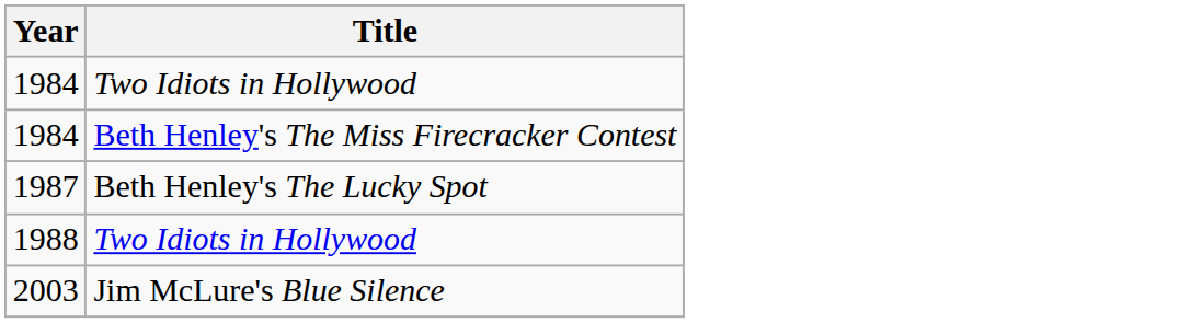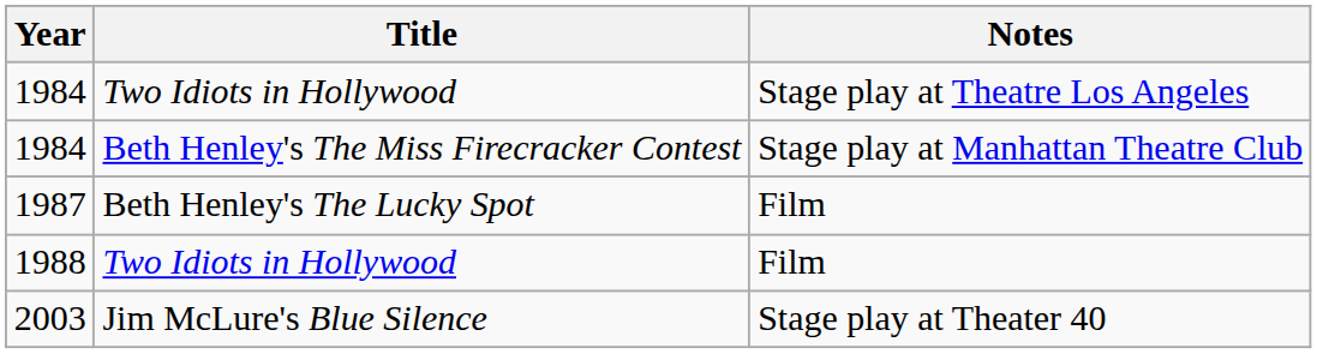+ column: Notes | Stage play at Theatre Los Angeles | Stage play at Manhattan Theatre Club | Film | Film | Stage play at Theater 40
